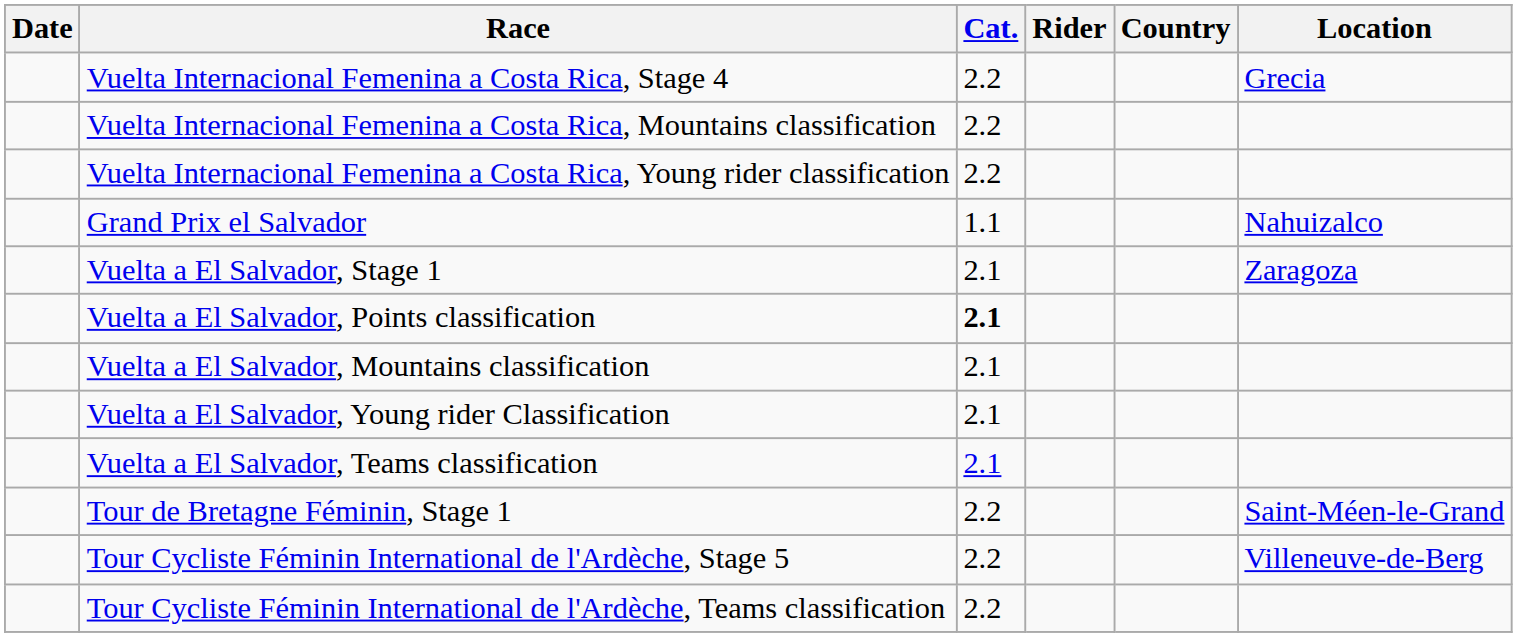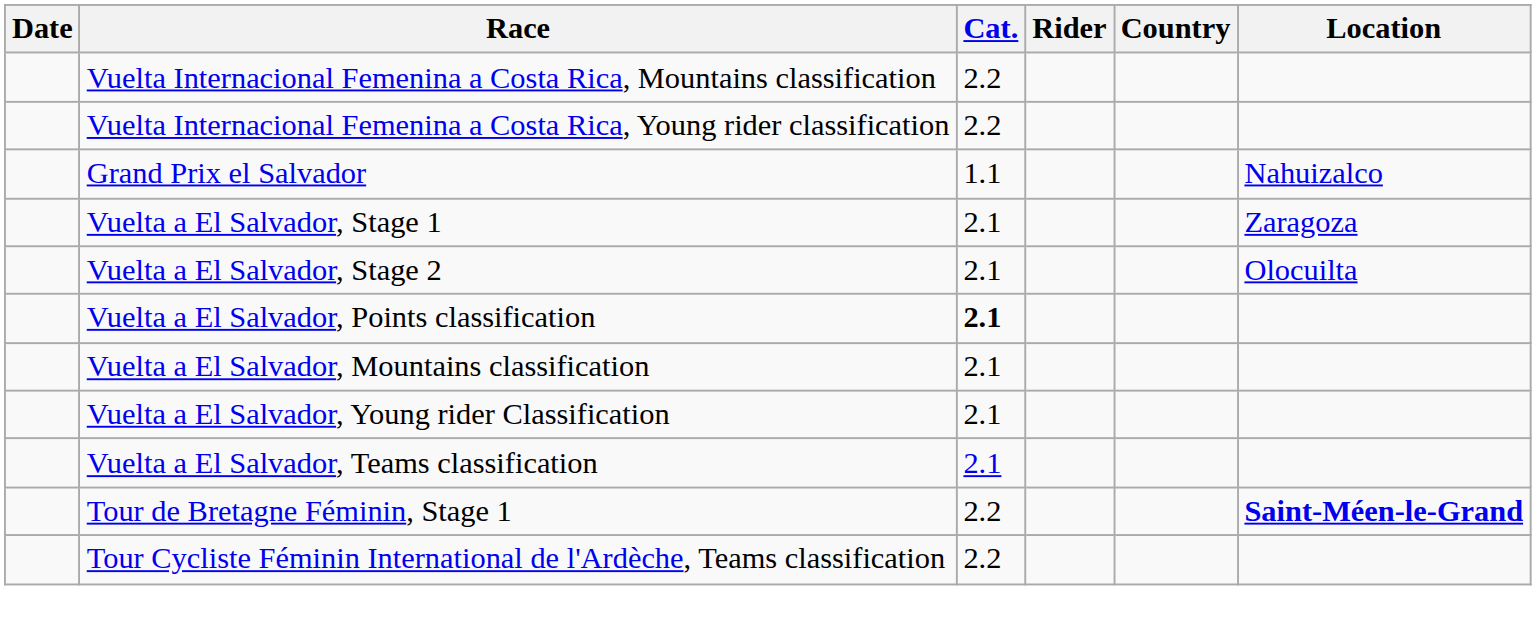- row: Vuelta Internacional Femenina a Costa Rica, Stage 4 | 2.2 | Grecia
+ row: Vuelta a El Salvador, Stage 2 | 2.1 | Olocuilta
Tour de Bretagne Féminin, Stage 1 | Location: normal -> bold
- row: Tour Cycliste Féminin International de l'Ardèche, Stage 5 | 2.2 | Villeneuve-de-Berg
